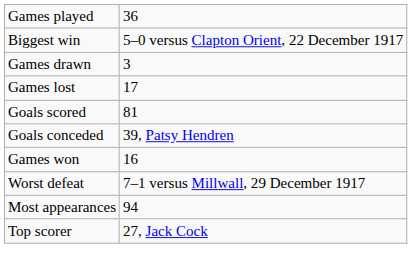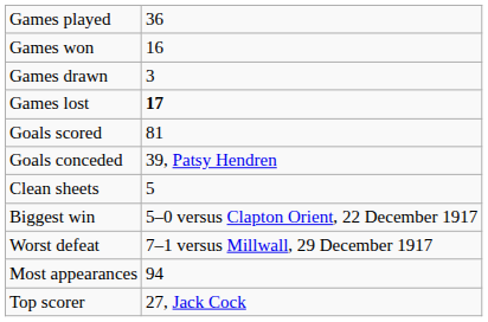rows swapped: Games won <-> Biggest win
Games lost | column 2: normal -> bold
+ row: Clean sheets | 5
